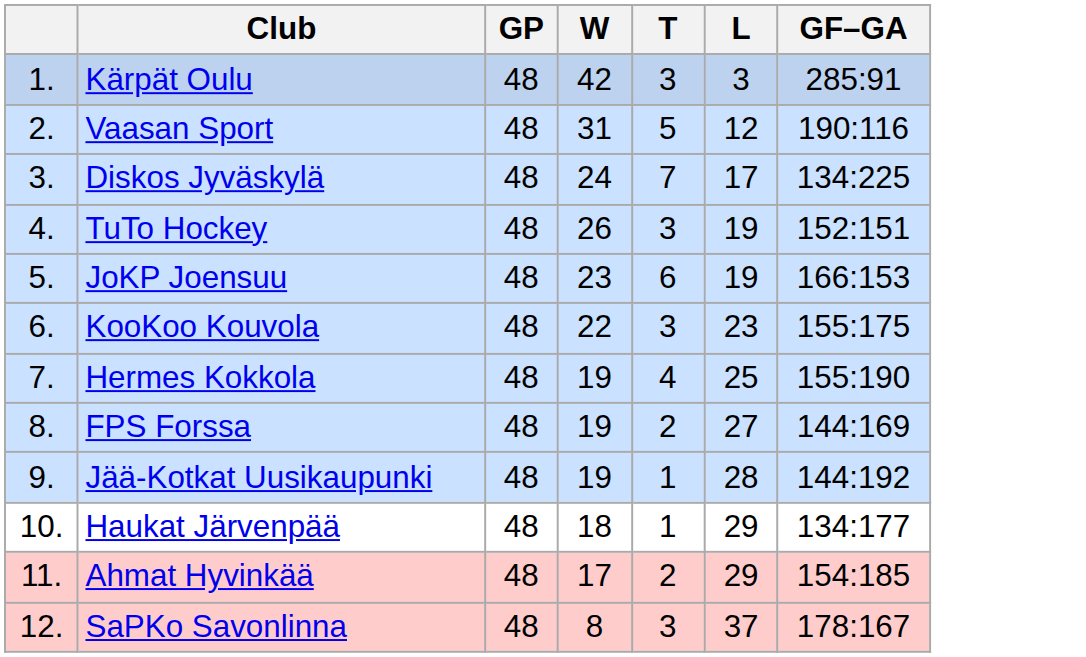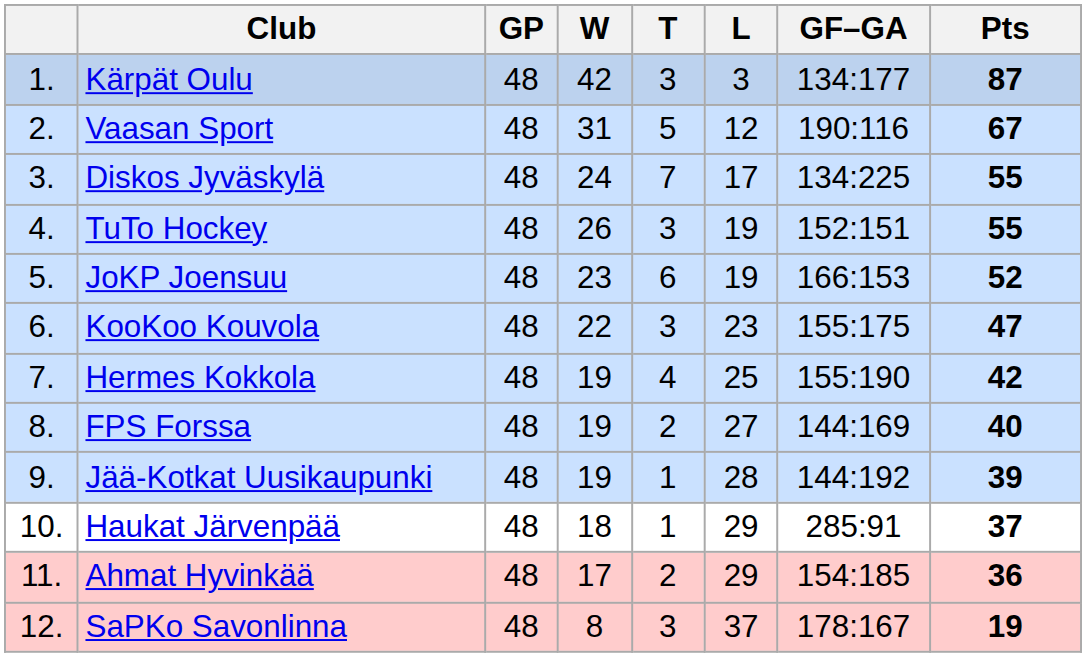+ column: Pts | 87 | 67 | 55 | 55 | 52 | 47 | 42 | 40 | 39 | 37 | 36 | 19
Kärpät Oulu | GF–GA: 285:91 -> 134:177
Haukat Järvenpää | GF–GA: 134:177 -> 285:91
